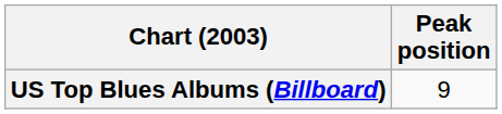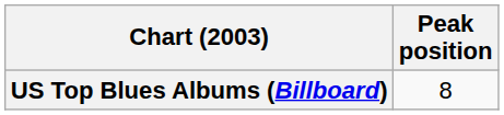US Top Blues Albums (Billboard) | Peak position: 9 -> 8
